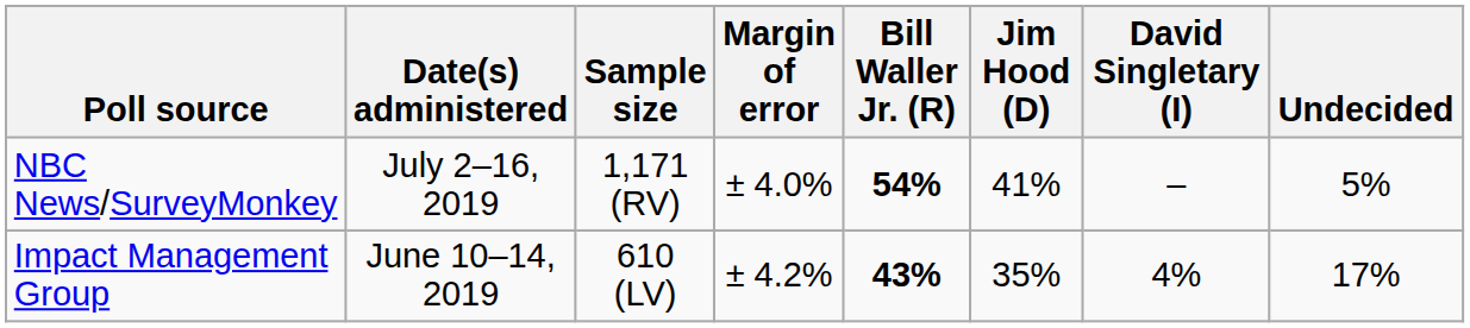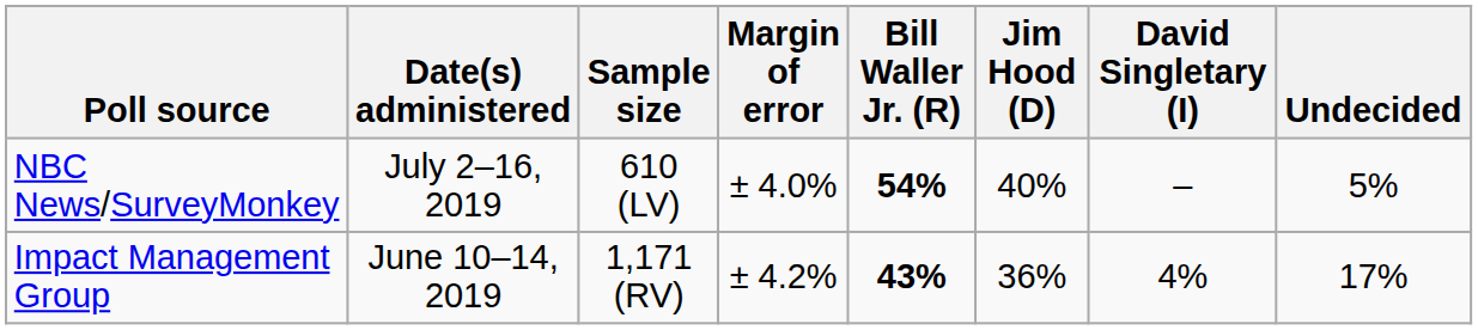NBC News/SurveyMonkey | Sample size: 1,171 (RV) -> 610 (LV)
NBC News/SurveyMonkey | Jim Hood (D): 41% -> 40%
Impact Management Group | Sample size: 610 (LV) -> 1,171 (RV)
Impact Management Group | Jim Hood (D): 35% -> 36%
